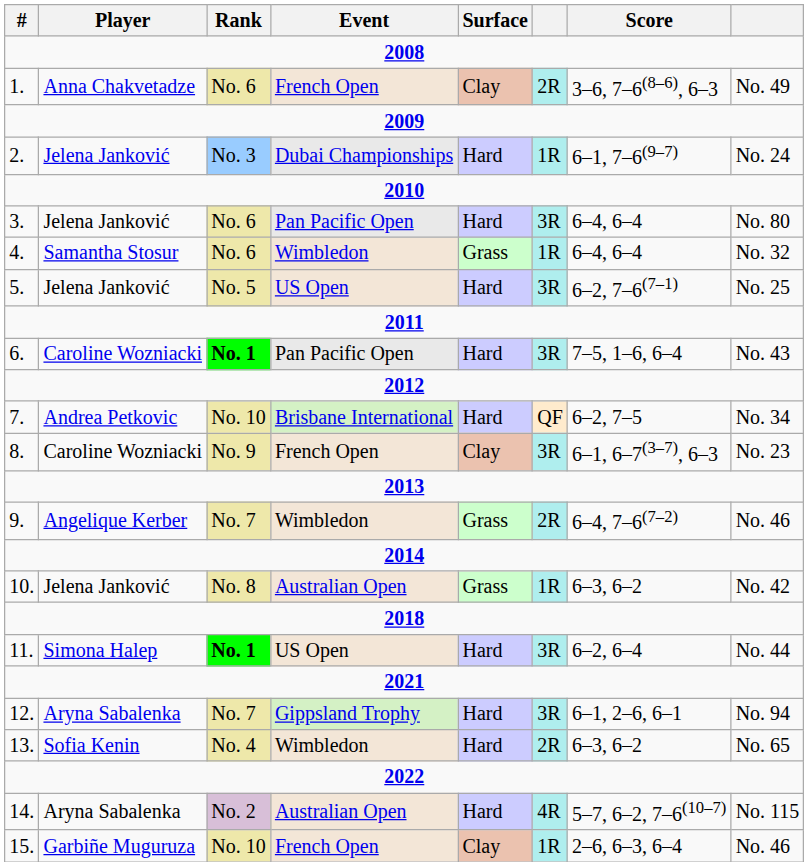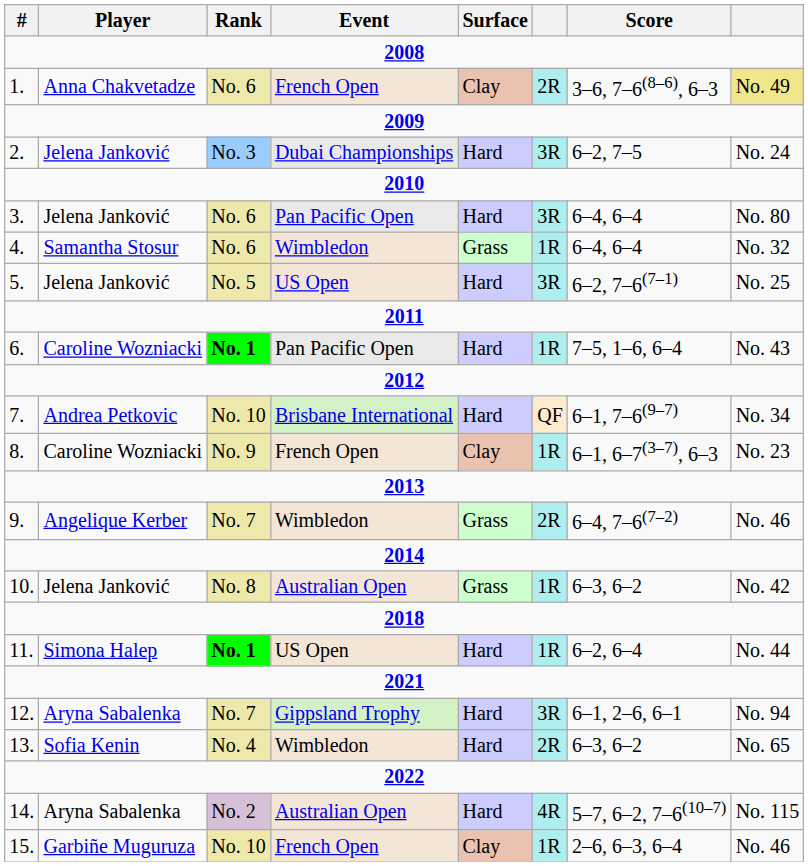1. | column 8: no background -> khaki background
2. | column 6: 1R -> 3R
2. | Score: 6–1, 7–6(9–7) -> 6–2, 7–5
6. | column 6: 3R -> 1R
7. | Score: 6–2, 7–5 -> 6–1, 7–6(9–7)
8. | column 6: 3R -> 1R
11. | column 6: 3R -> 1R
